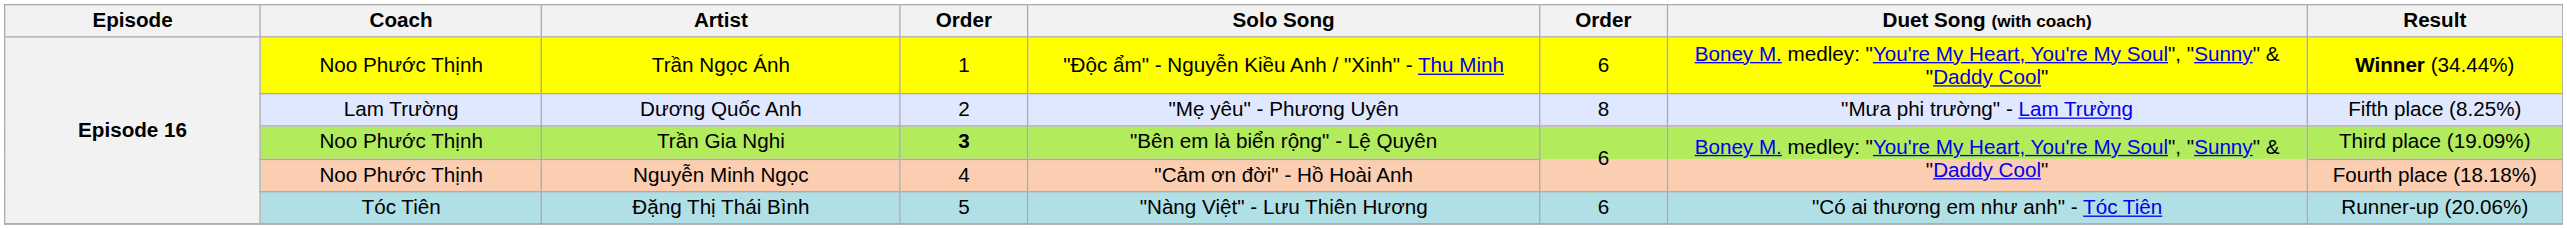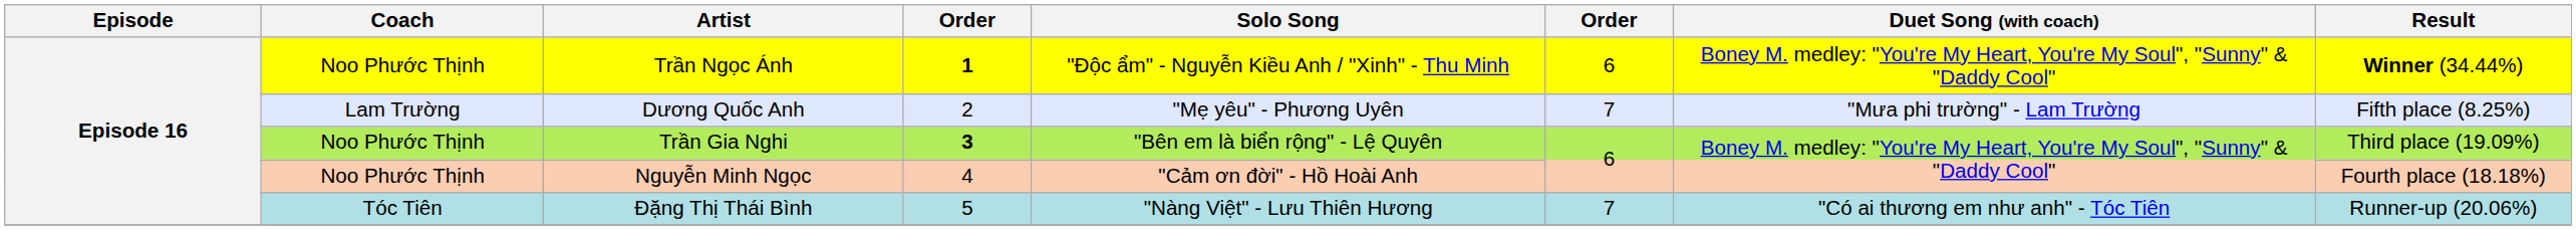Trần Ngọc Ánh | column 4: normal -> bold
Dương Quốc Anh | column 6: 8 -> 7
Đặng Thị Thái Bình | column 6: 6 -> 7
